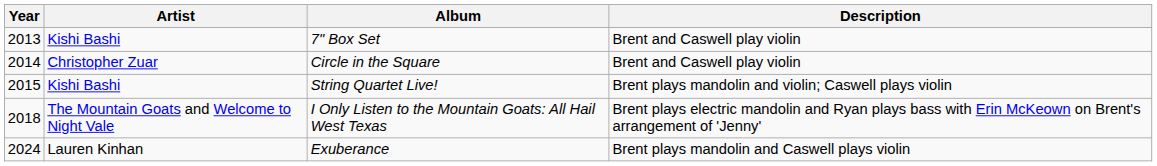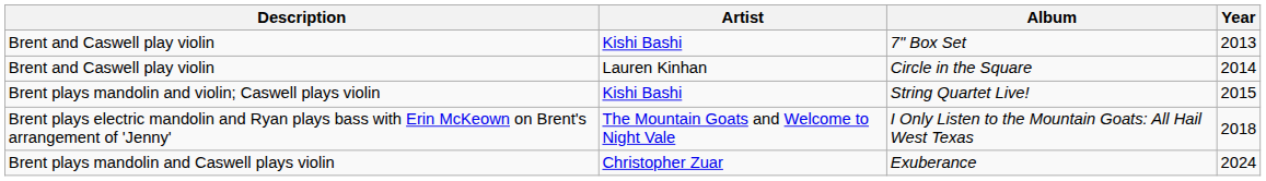columns swapped: Year <-> Description
Circle in the Square | Artist: Christopher Zuar -> Lauren Kinhan
Exuberance | Artist: Lauren Kinhan -> Christopher Zuar
